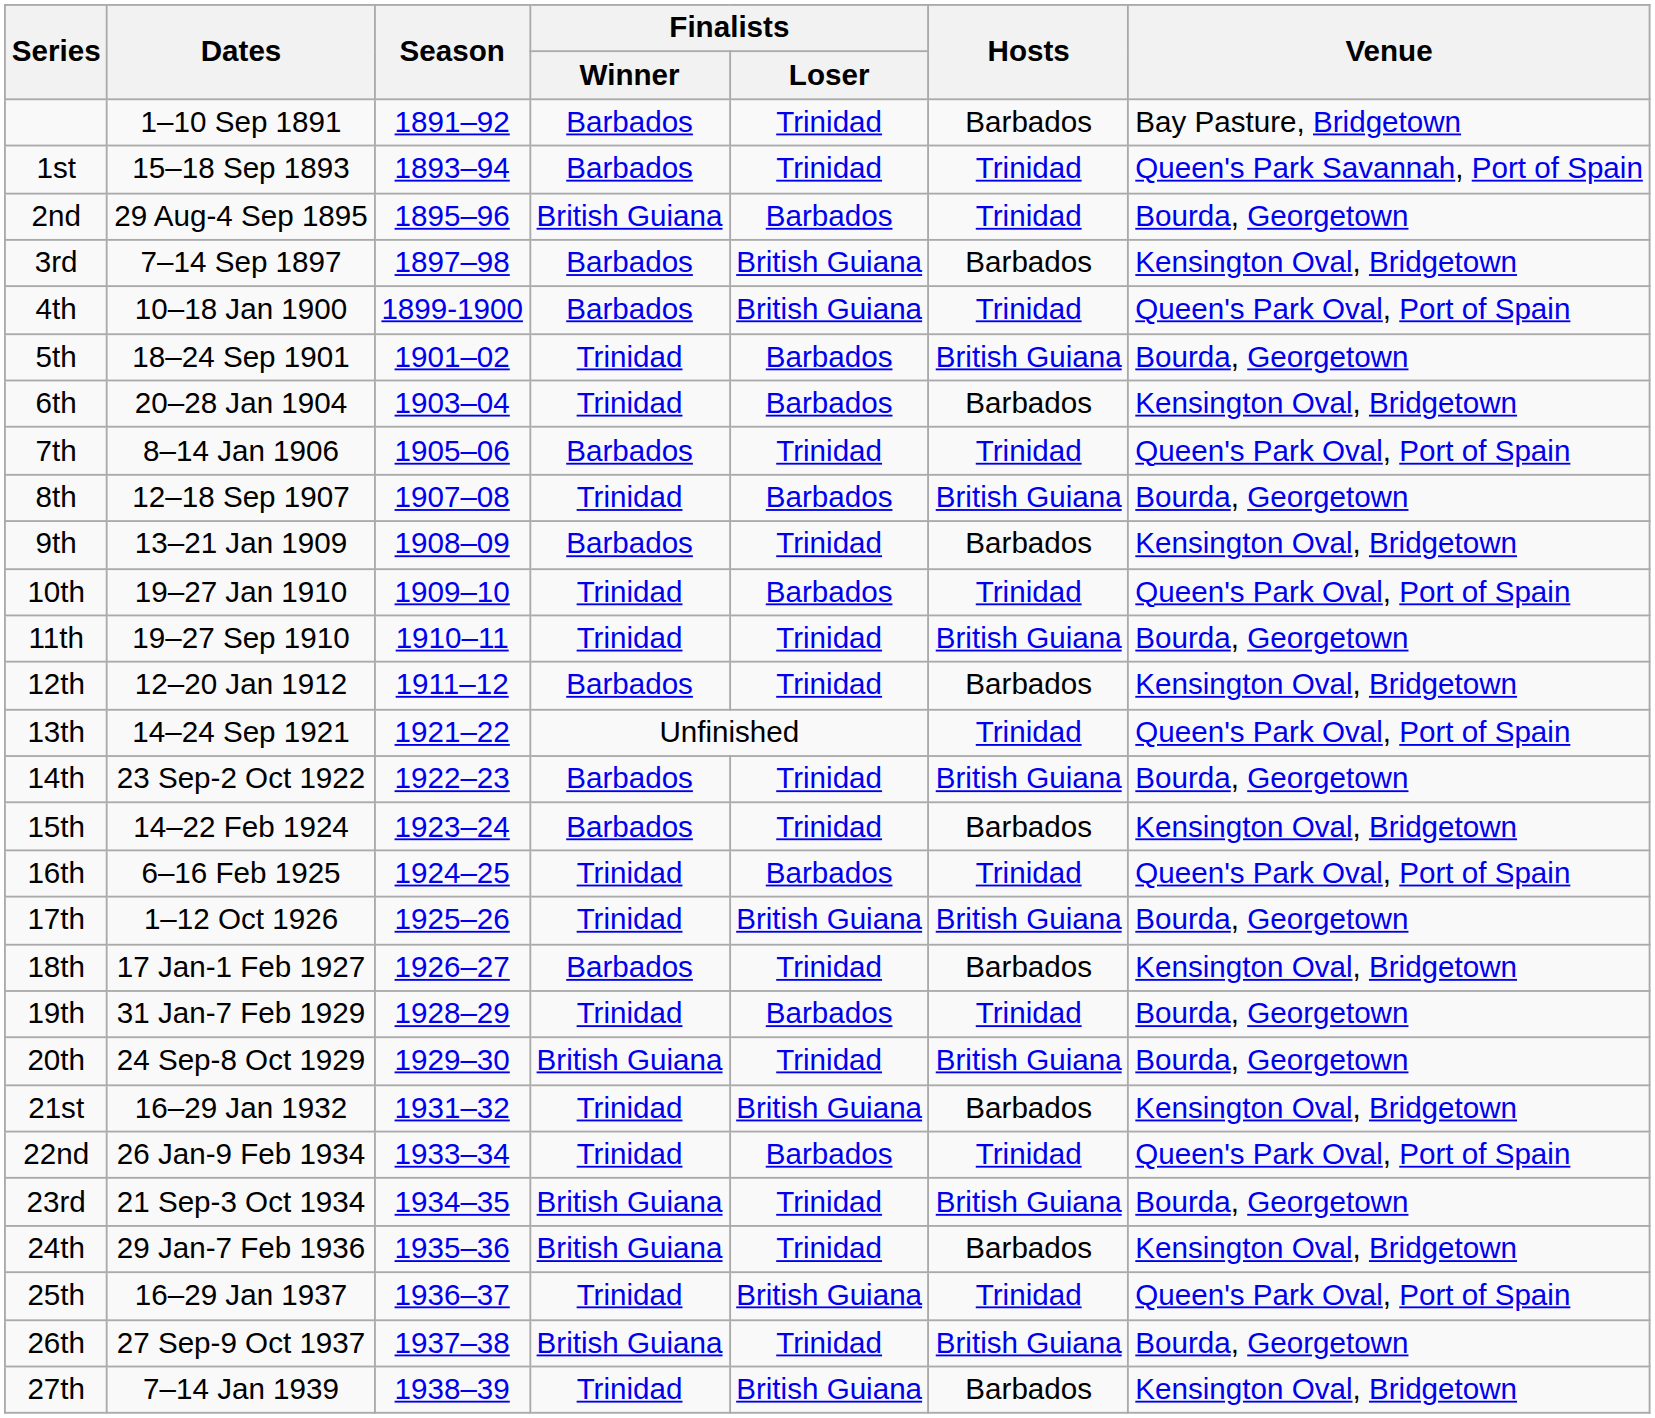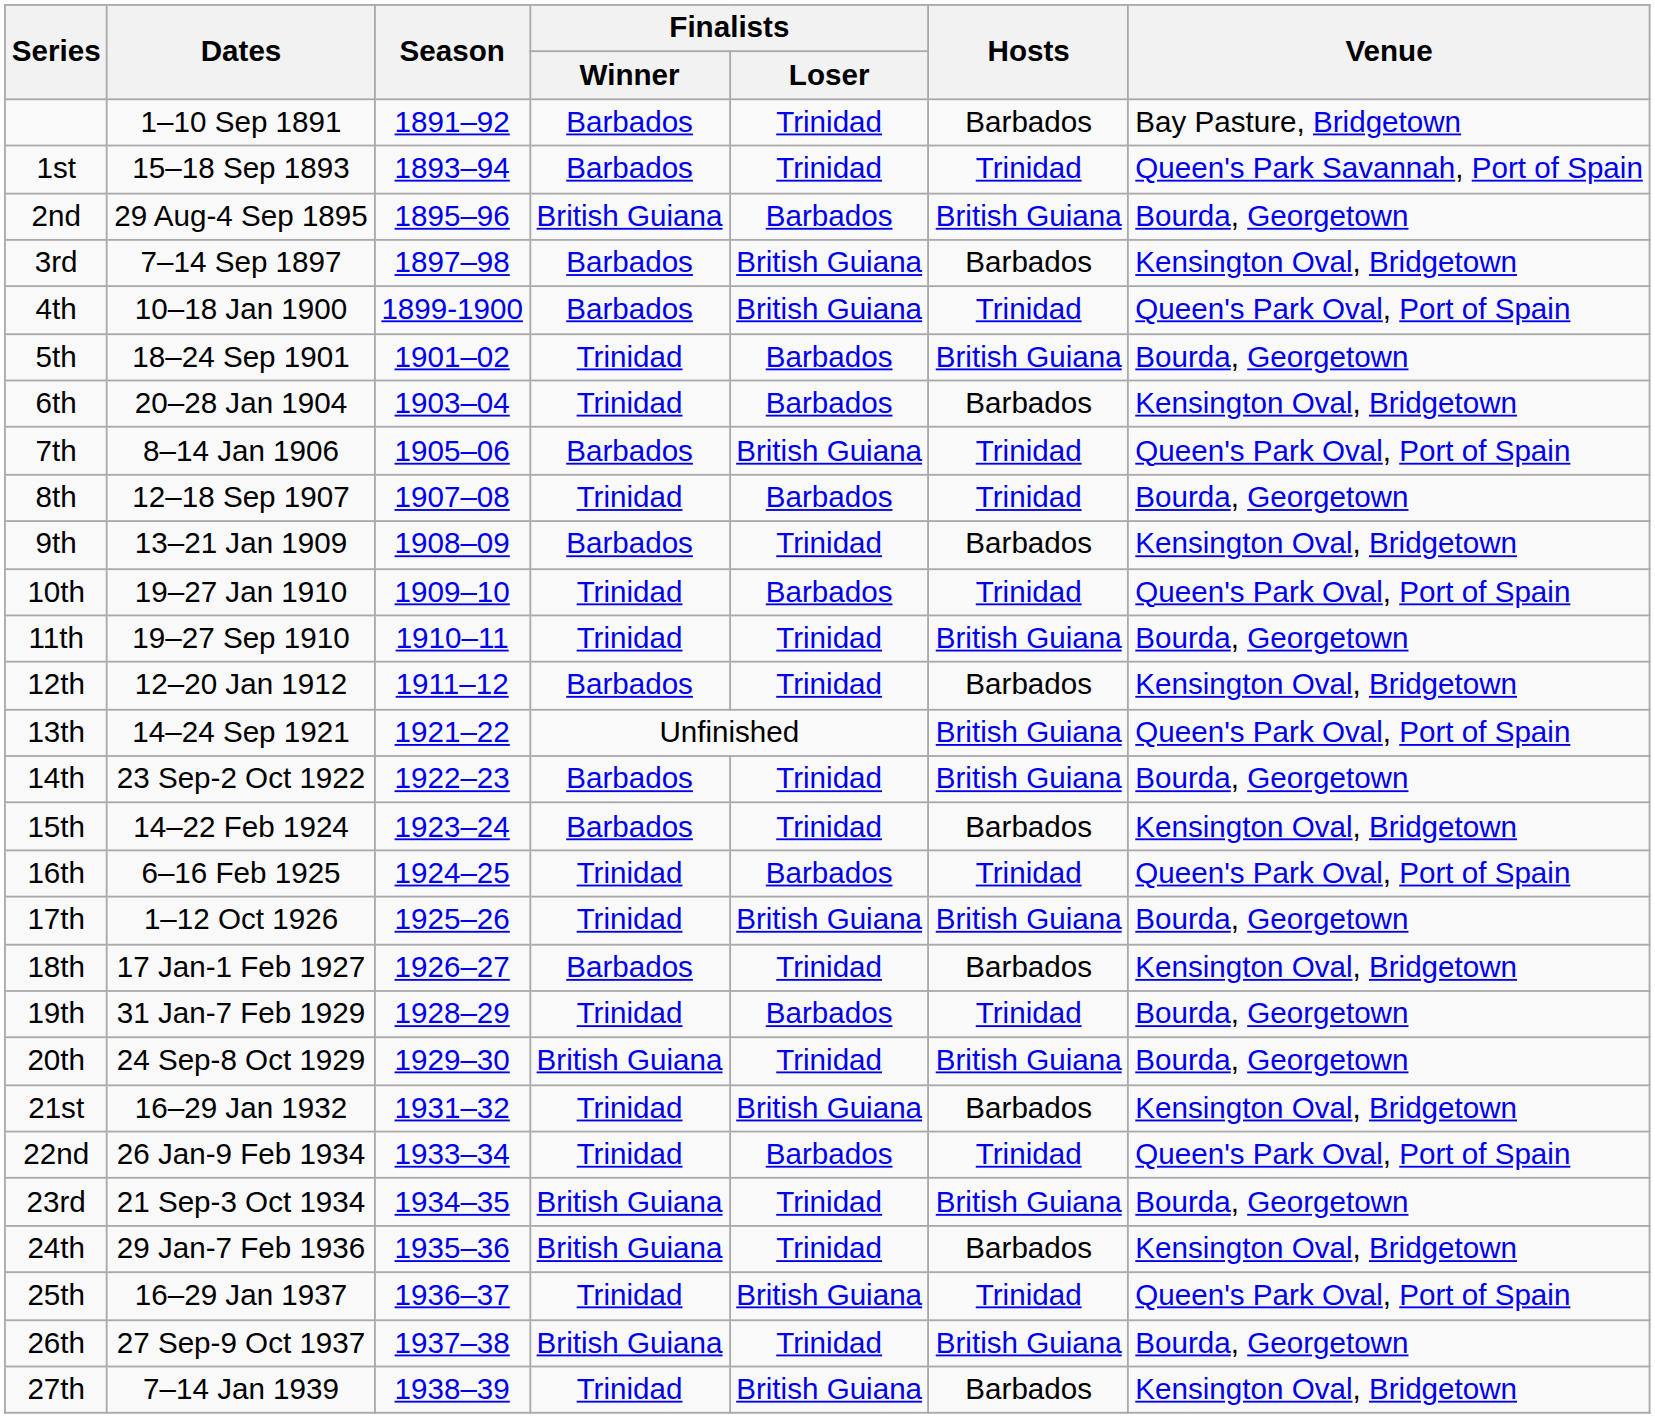2nd | Hosts: Trinidad -> British Guiana
7th | Finalists / Loser: Trinidad -> British Guiana
8th | Hosts: British Guiana -> Trinidad
13th | Hosts: Trinidad -> British Guiana
